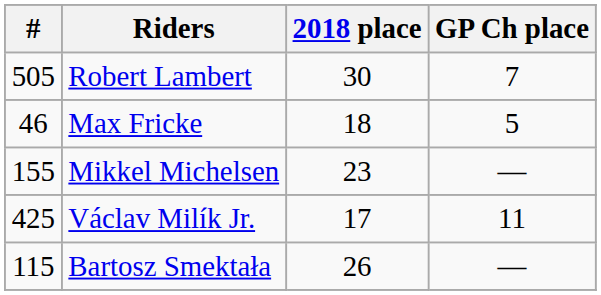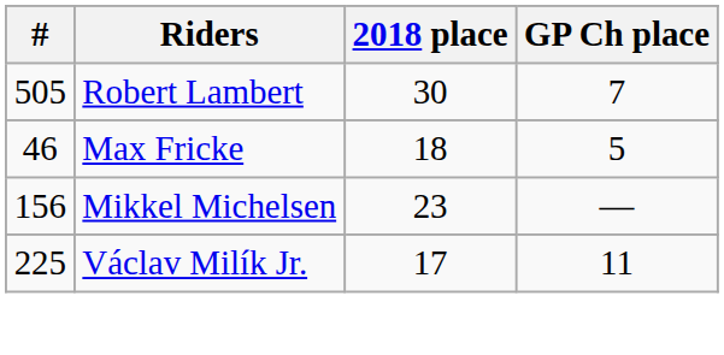Mikkel Michelsen | #: 155 -> 156
Václav Milík Jr. | #: 425 -> 225
- row: 115 | Bartosz Smektała | 26 | —
